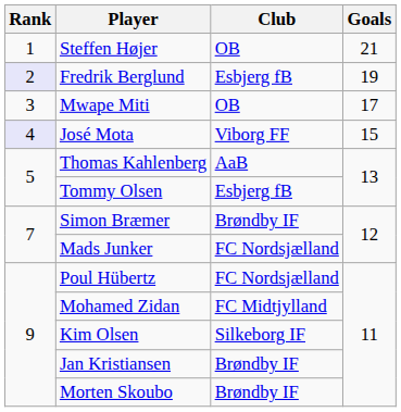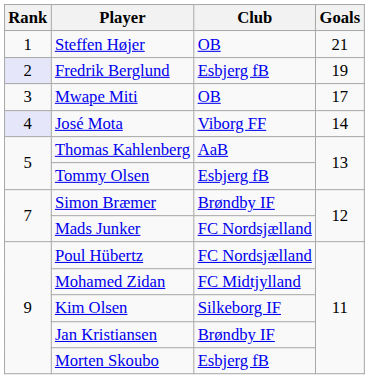José Mota | Goals: 15 -> 14
Morten Skoubo | Club: Brøndby IF -> Esbjerg fB
